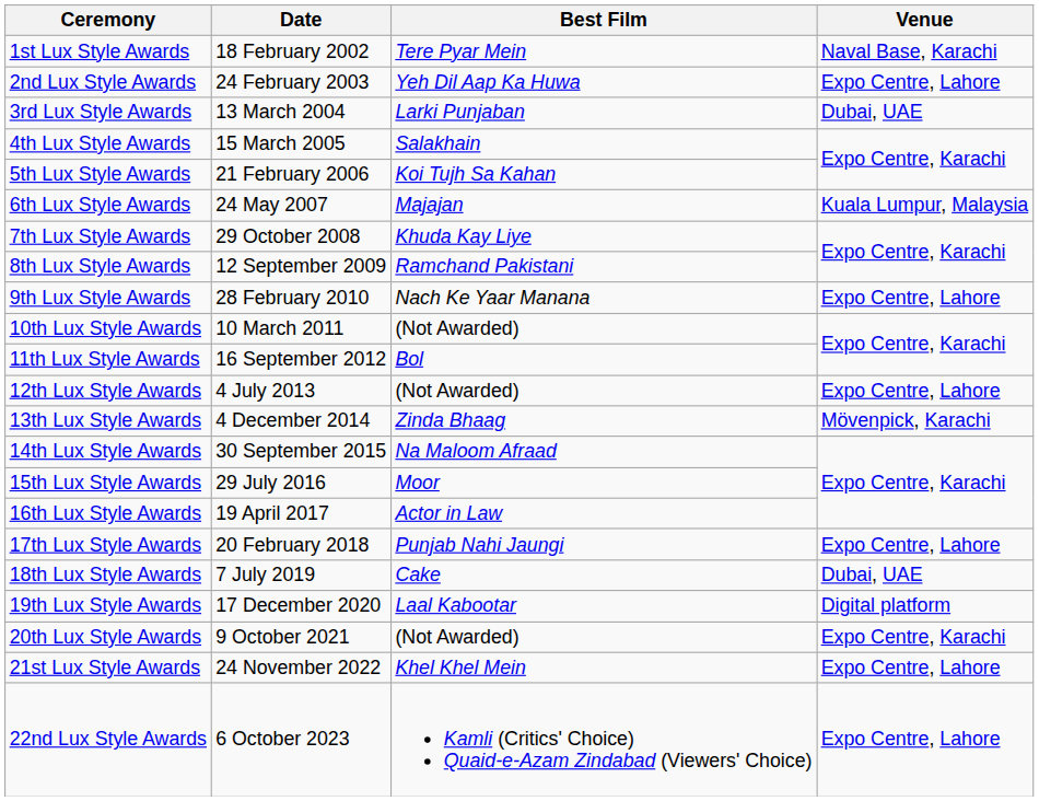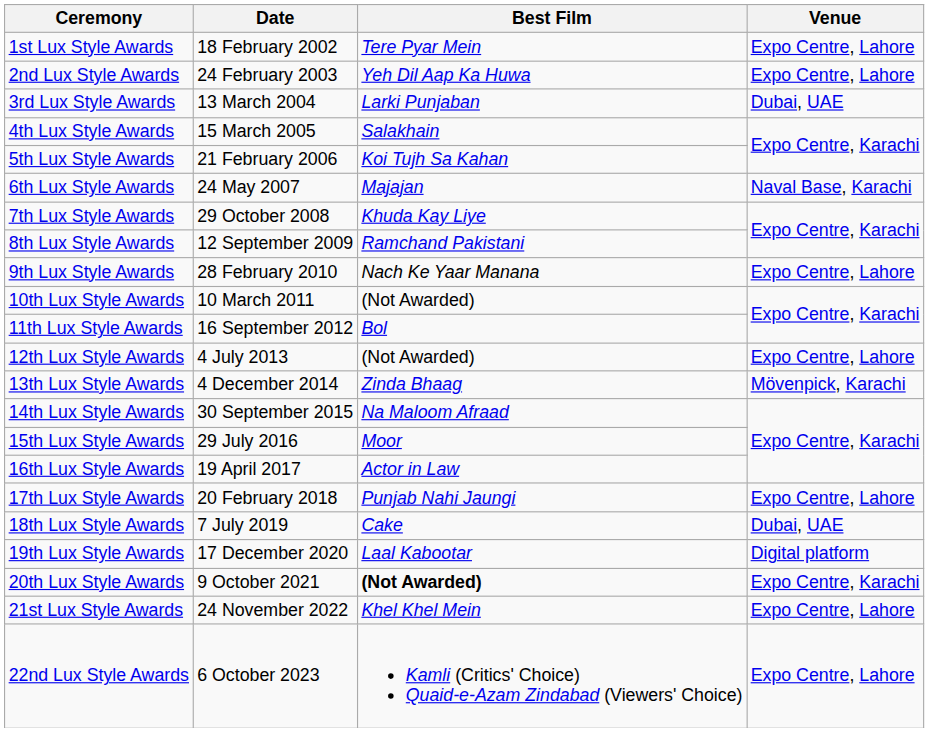1st Lux Style Awards | Venue: Naval Base, Karachi -> Expo Centre, Lahore
6th Lux Style Awards | Venue: Kuala Lumpur, Malaysia -> Naval Base, Karachi
20th Lux Style Awards | Best Film: normal -> bold
